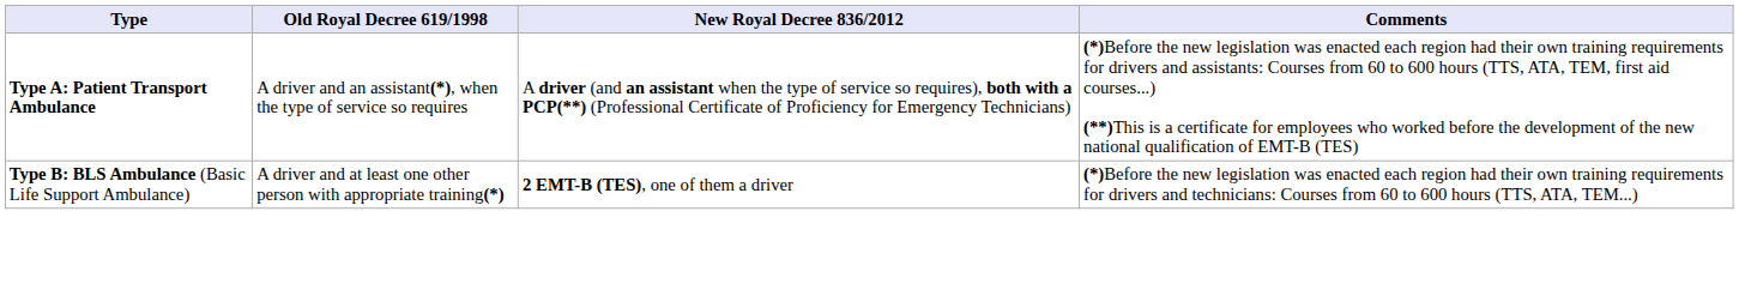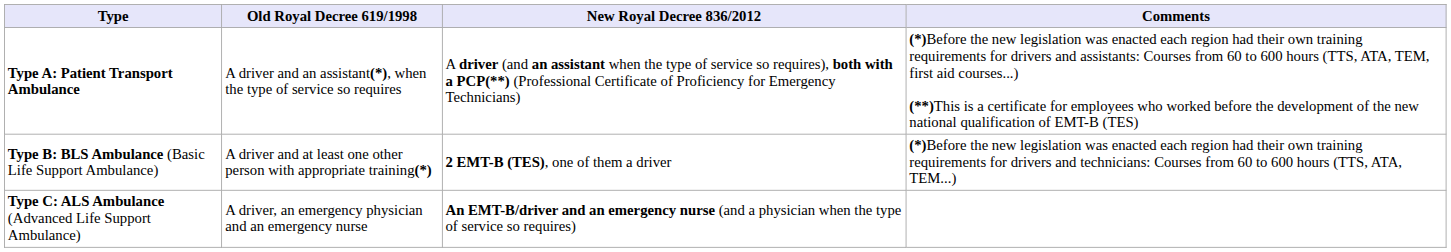+ row: Type C: ALS Ambulance (Advanced Life Support Ambulance) | A driver, an emergency physician and an emergency nurse | An EMT-B/driver and an emergency nurse (and a physician when the type of service so requires)
